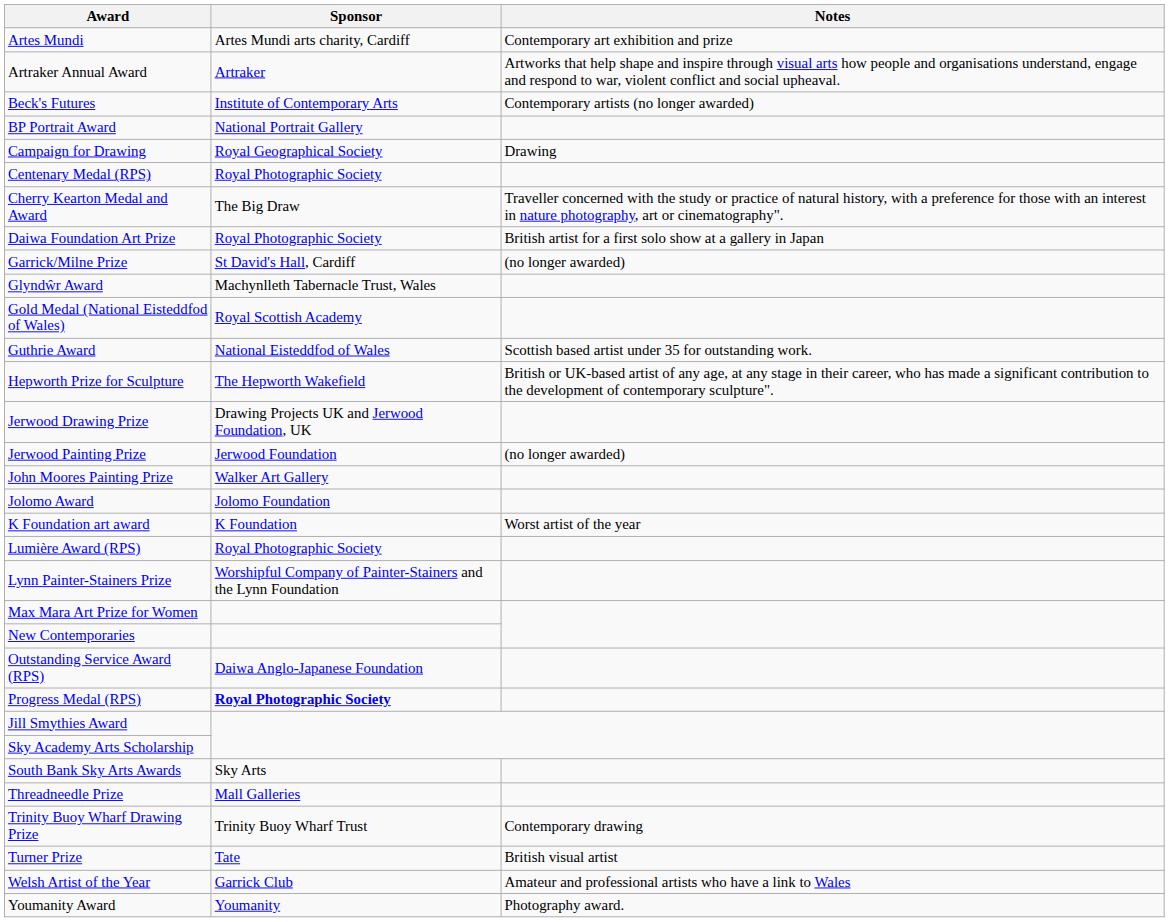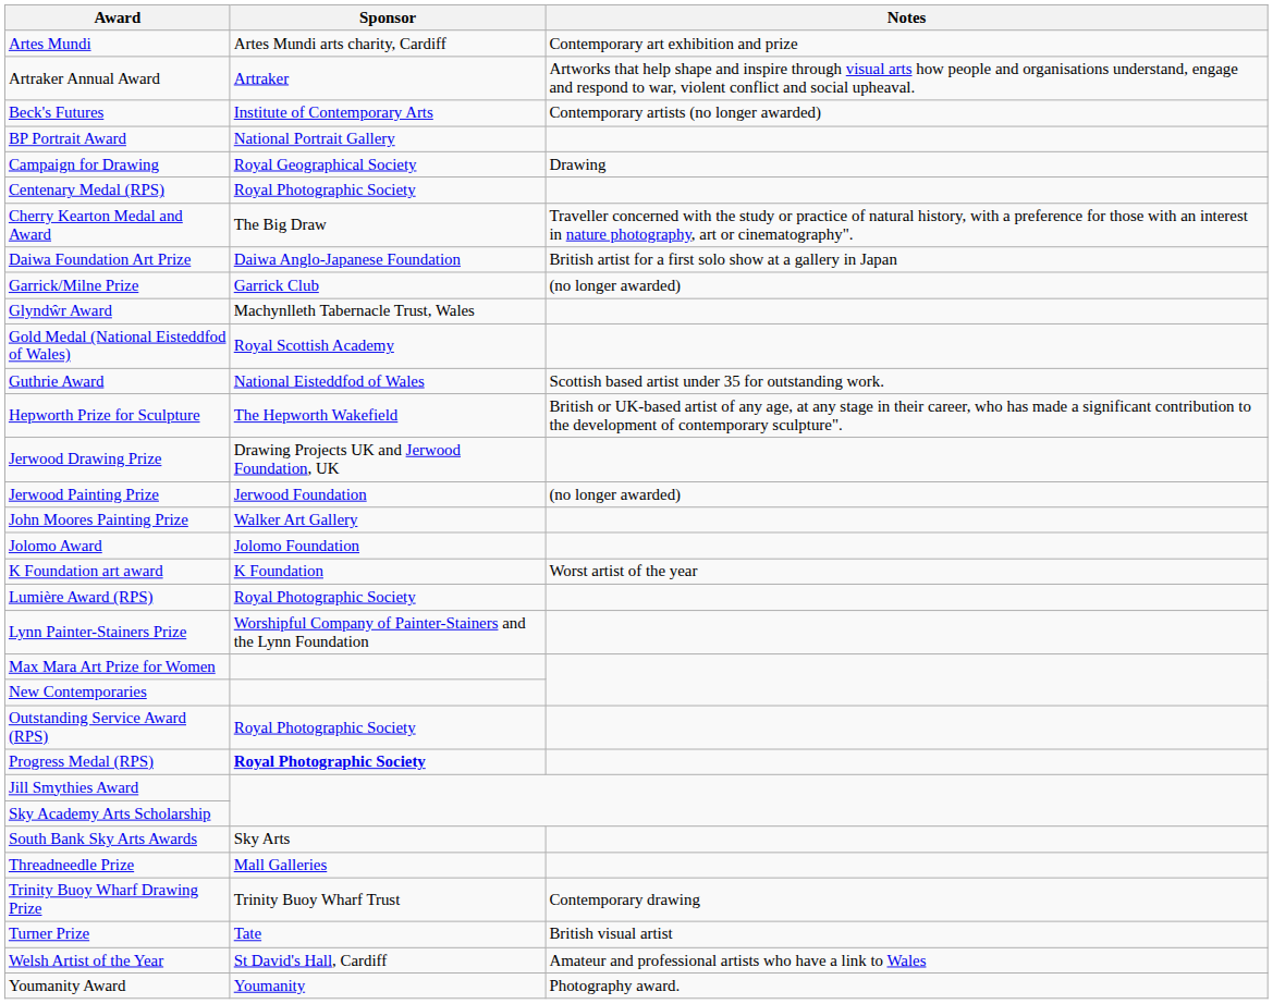Daiwa Foundation Art Prize | Sponsor: Royal Photographic Society -> Daiwa Anglo-Japanese Foundation
Garrick/Milne Prize | Sponsor: St David's Hall, Cardiff -> Garrick Club
Outstanding Service Award (RPS) | Sponsor: Daiwa Anglo-Japanese Foundation -> Royal Photographic Society
Welsh Artist of the Year | Sponsor: Garrick Club -> St David's Hall, Cardiff
